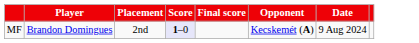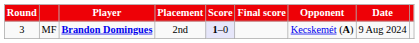+ column: Round | 3
MF | Player: normal -> bold
